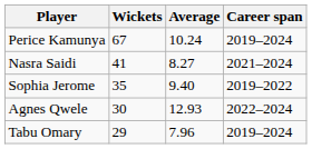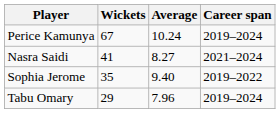- row: Agnes Qwele | 30 | 12.93 | 2022–2024
